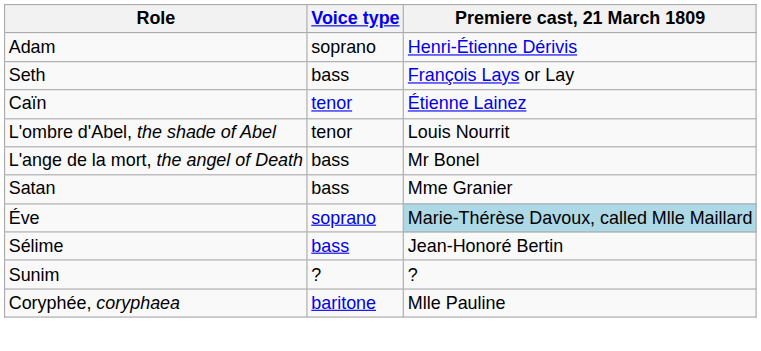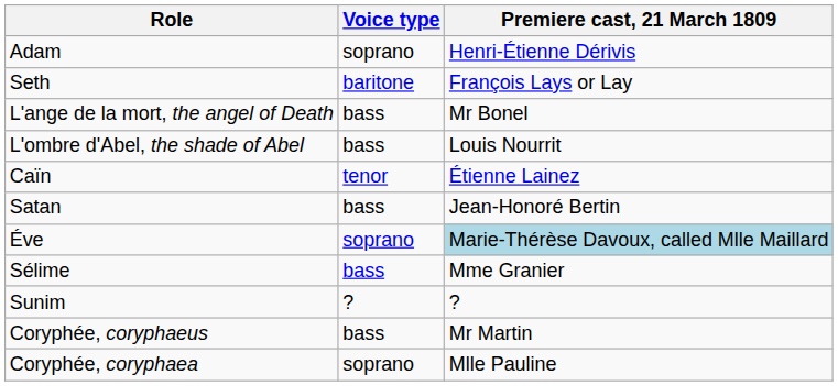Seth | Voice type: bass -> baritone
rows swapped: Caïn <-> L'ange de la mort, the angel of Death
L'ombre d'Abel, the shade of Abel | Voice type: tenor -> bass
Satan | Premiere cast, 21 March 1809: Mme Granier -> Jean-Honoré Bertin
Sélime | Premiere cast, 21 March 1809: Jean-Honoré Bertin -> Mme Granier
+ row: Coryphée, coryphaeus | bass | Mr Martin
Coryphée, coryphaea | Voice type: baritone -> soprano
